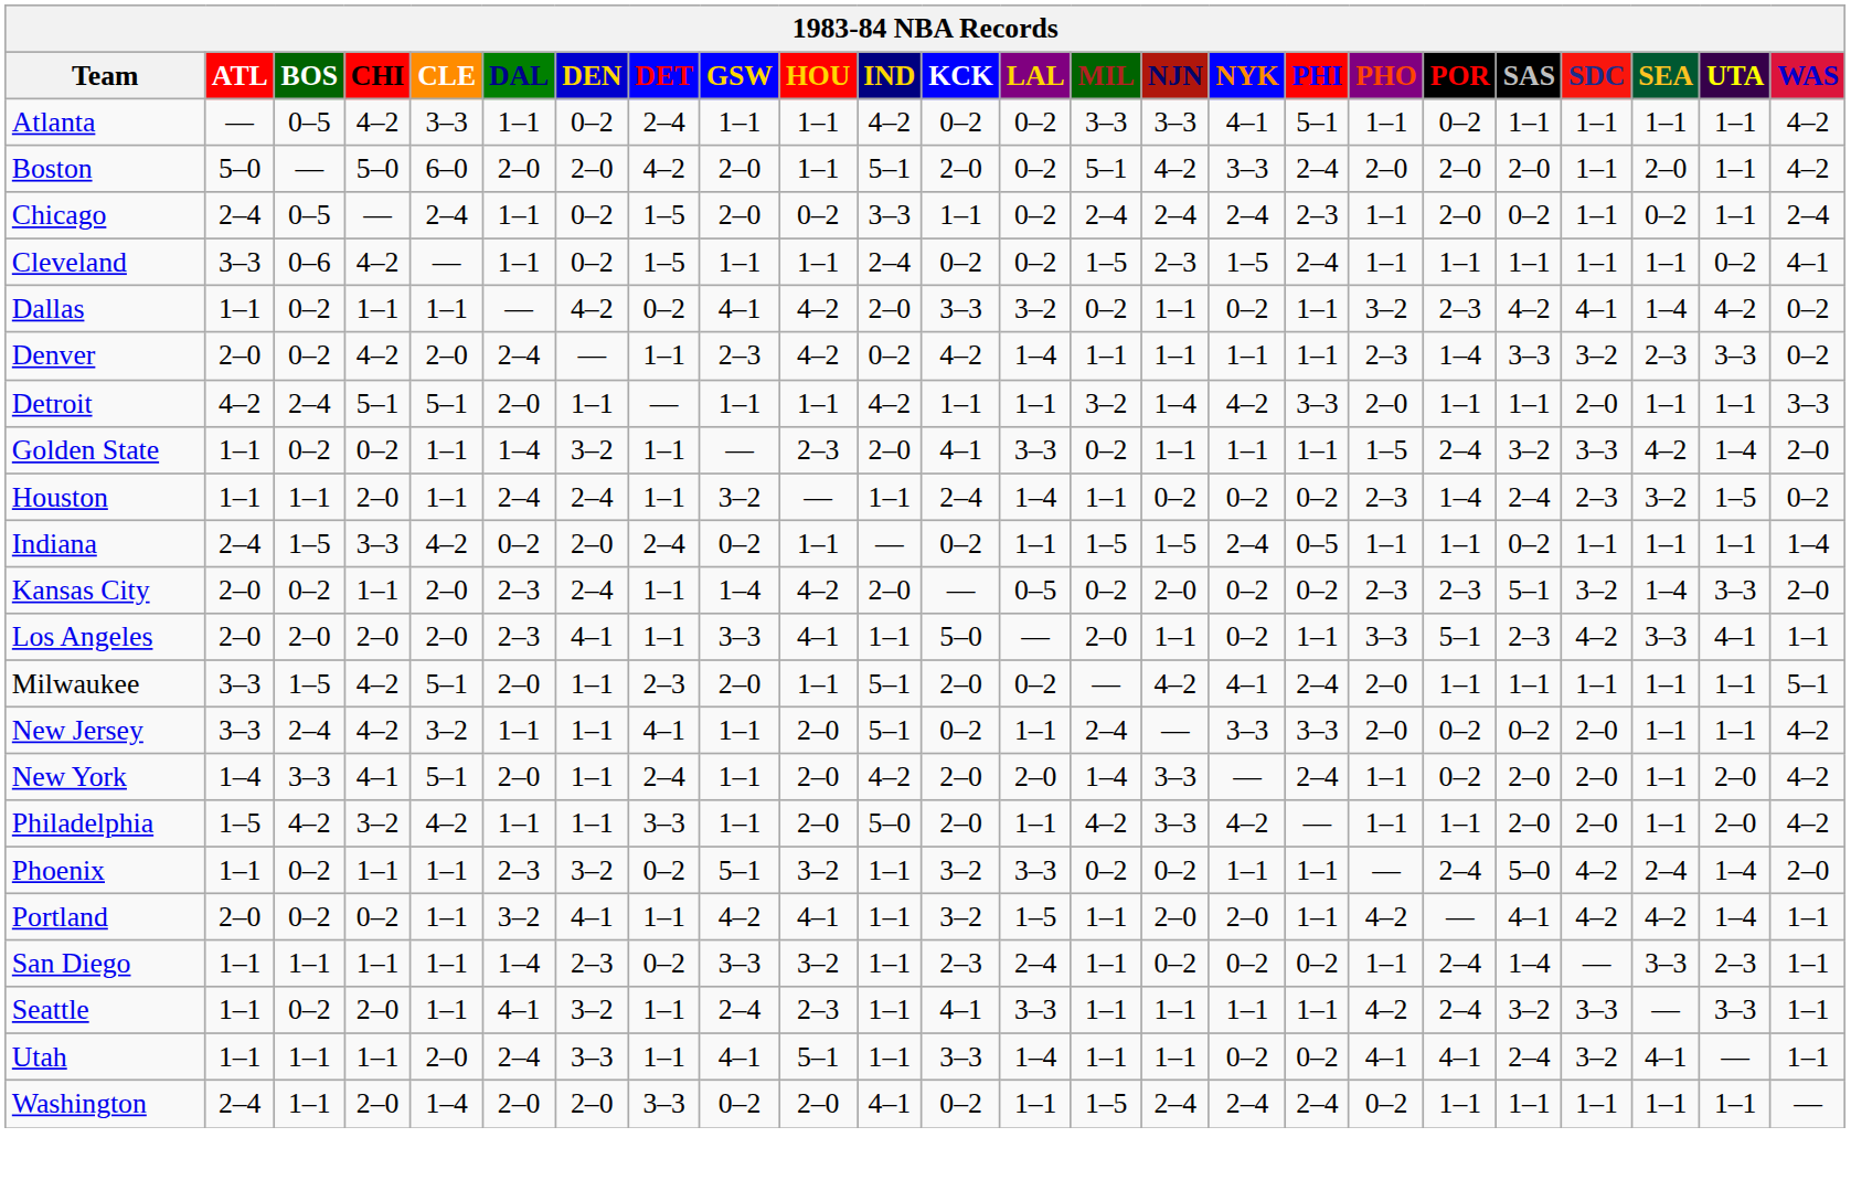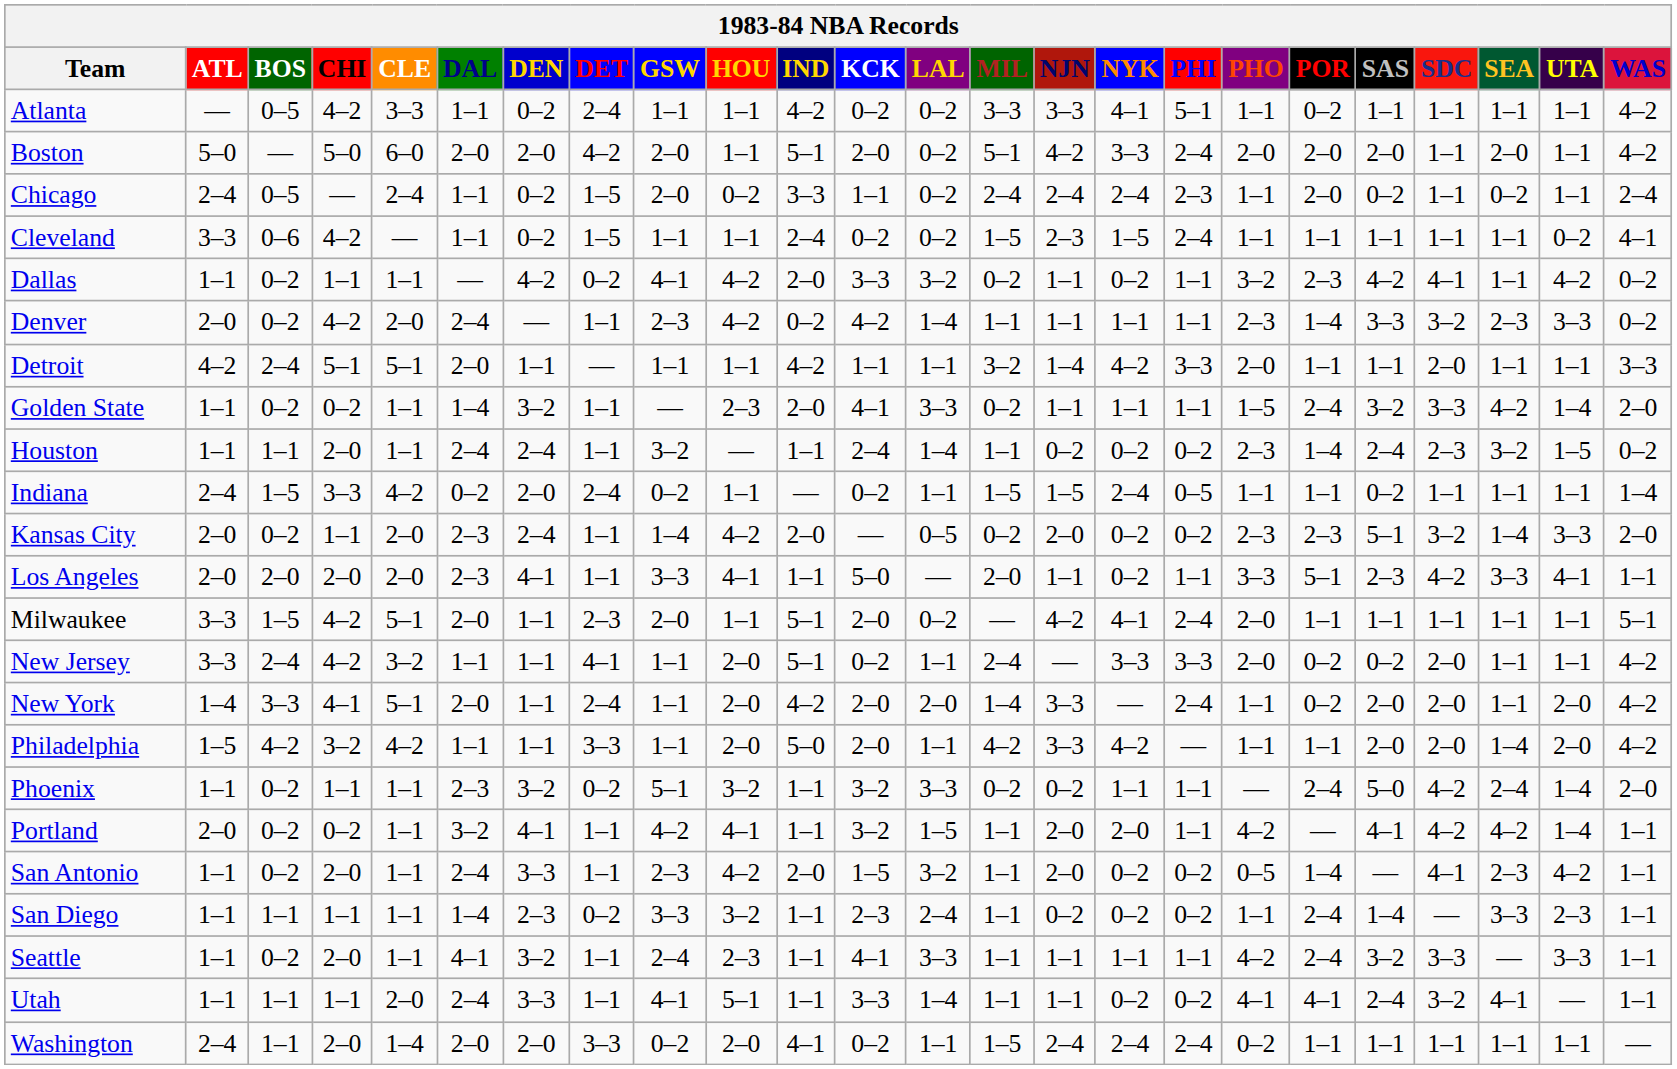Dallas | SEA: 1–4 -> 1–1
Philadelphia | SEA: 1–1 -> 1–4
+ row: San Antonio | 1–1 | 0–2 | 2–0 | 1–1 | 2–4 | 3–3 | 1–1 | 2–3 | 4–2 | 2–0 | 1–5 | 3–2 | 1–1 | 2–0 | 0–2 | 0–2 | 0–5 | 1–4 | — | 4–1 | 2–3 | 4–2 | 1–1
